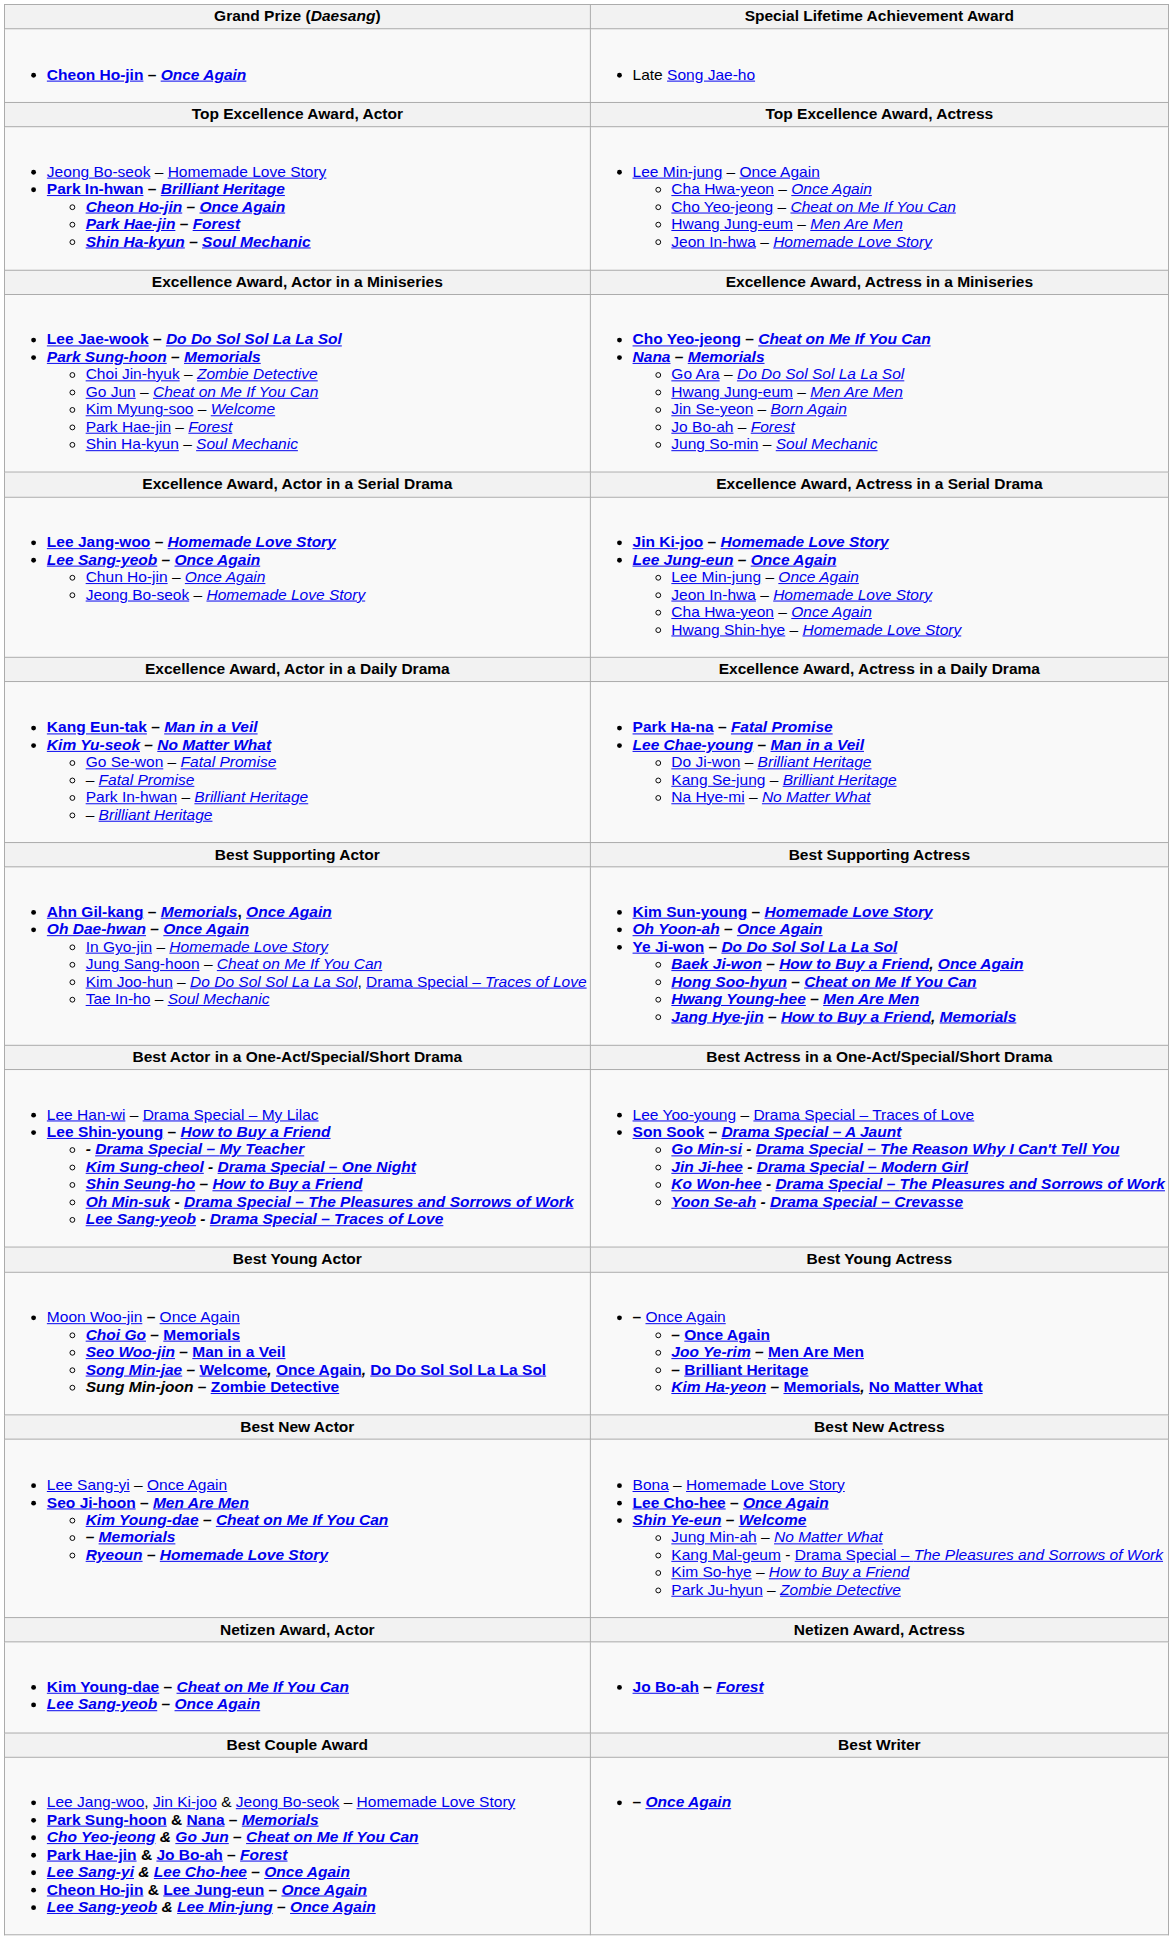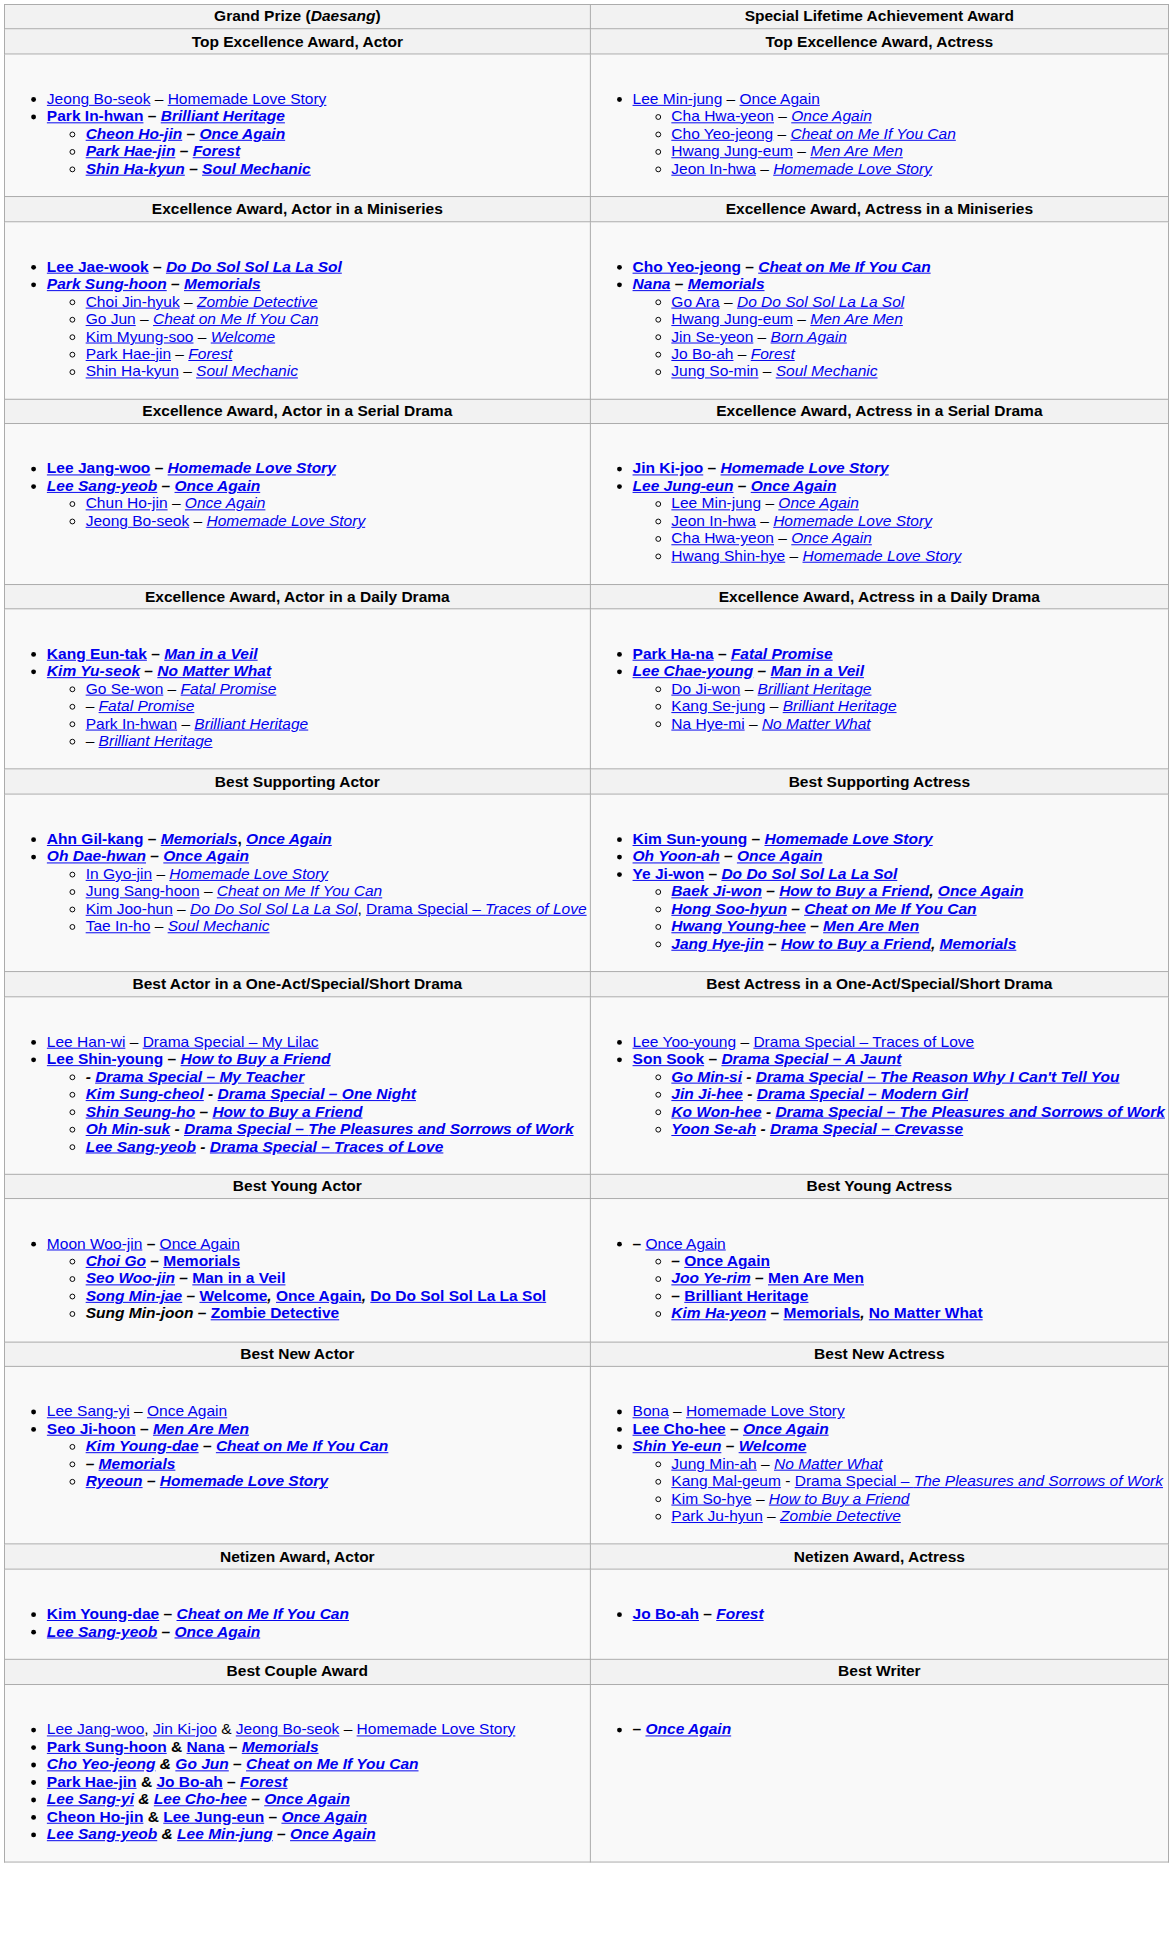- row: Cheon Ho-jin – Once Again | Late Song Jae-ho
